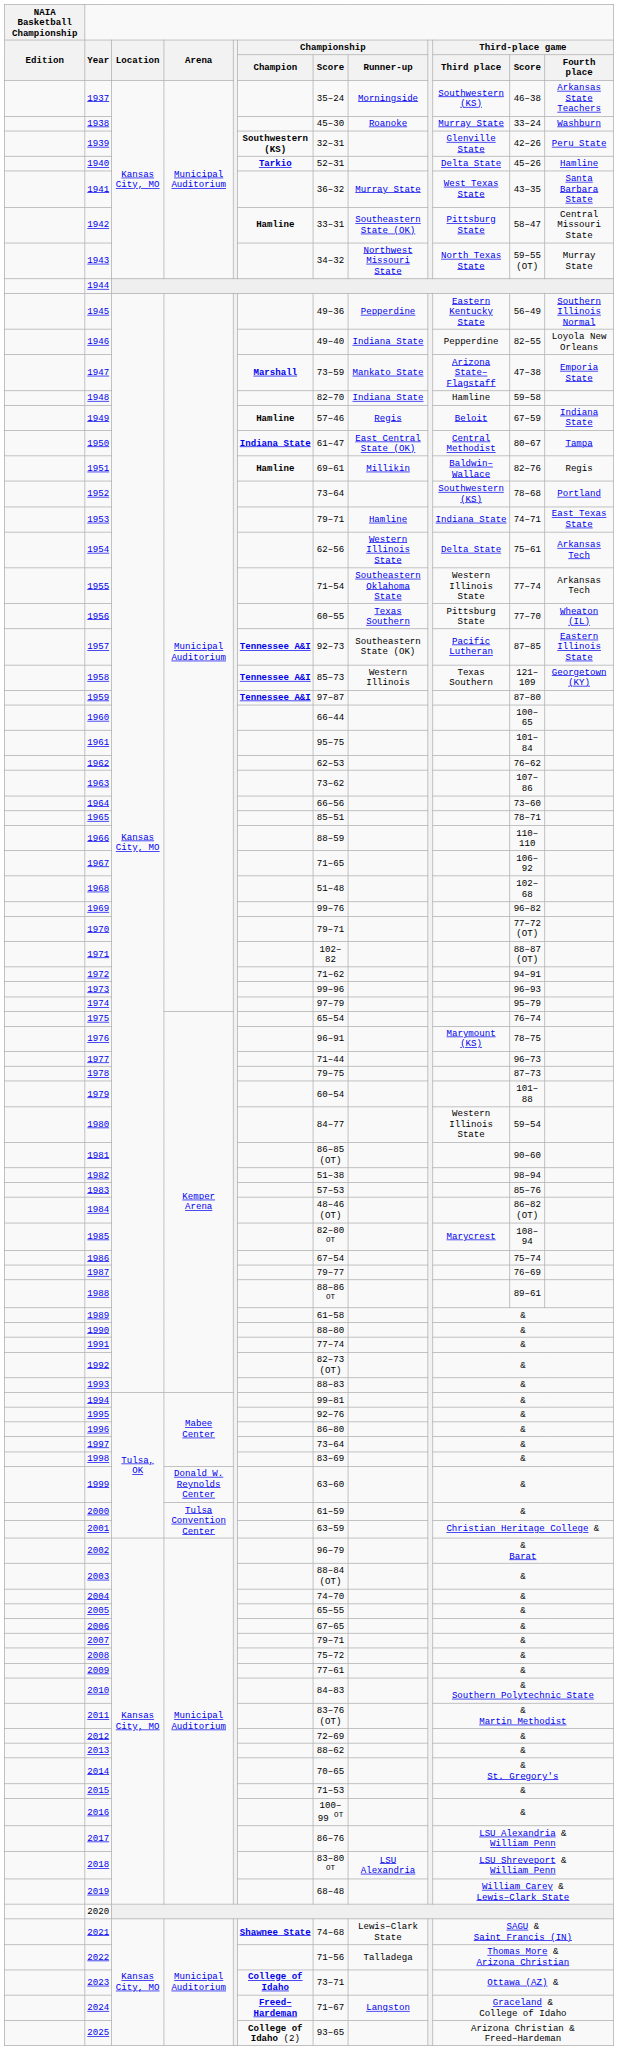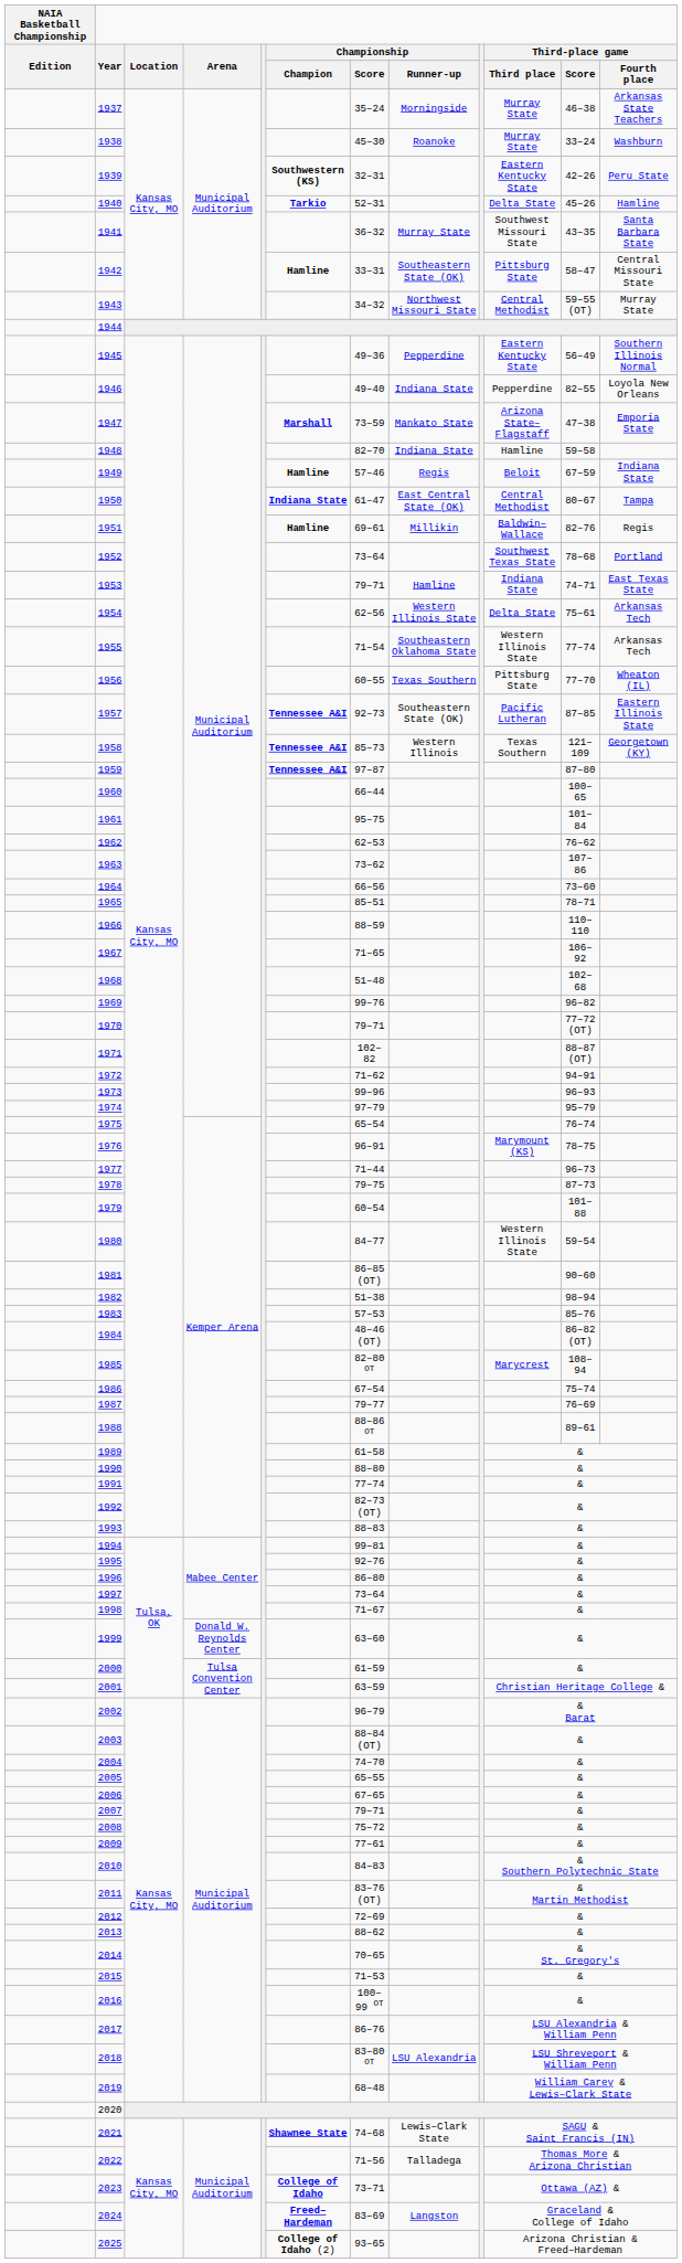1937 | Third-place game / Third place: Southwestern (KS) -> Murray State
1939 | Third-place game / Third place: Glenville State -> Eastern Kentucky State
1941 | Third-place game / Third place: West Texas State -> Southwest Missouri State
1943 | Third-place game / Third place: North Texas State -> Central Methodist
1952 | Third-place game / Third place: Southwestern (KS) -> Southwest Texas State
1998 | Championship / Score: 83–69 -> 71–67
2024 | Championship / Score: 71–67 -> 83–69
